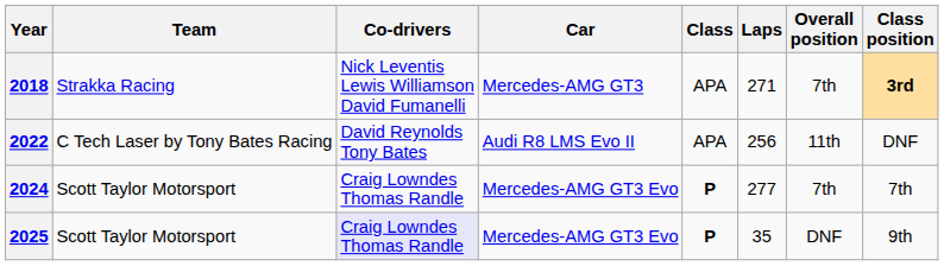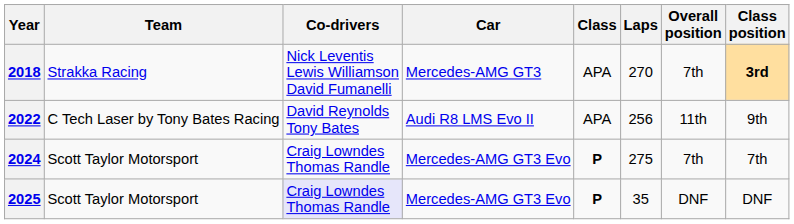2018 | Laps: 271 -> 270
2022 | Class position: DNF -> 9th
2024 | Laps: 277 -> 275
2025 | Class position: 9th -> DNF
